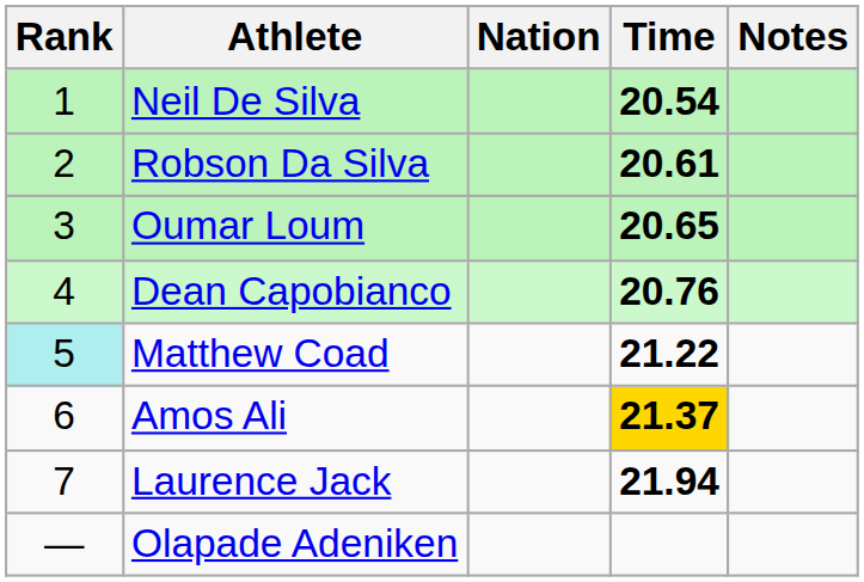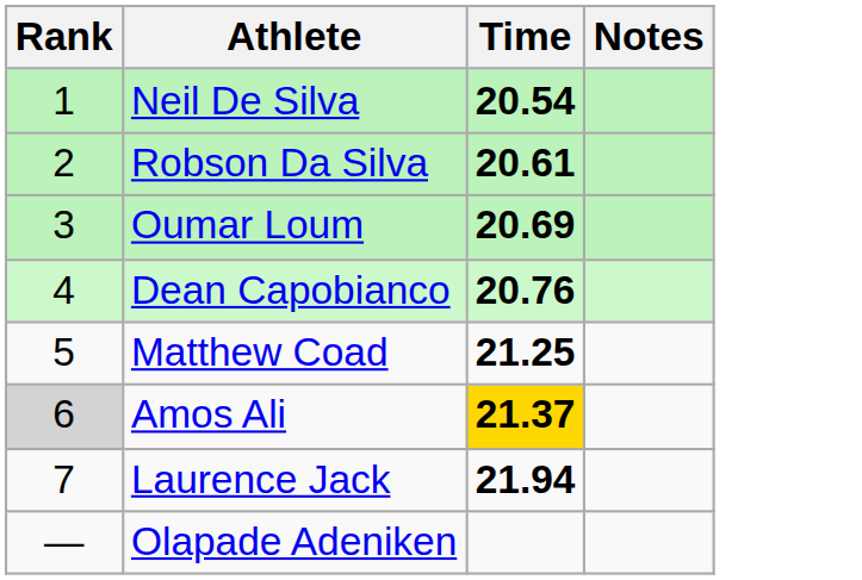- column: Nation
Oumar Loum | Time: 20.65 -> 20.69
Matthew Coad | Rank: paleturquoise background -> no background
Matthew Coad | Time: 21.22 -> 21.25
Amos Ali | Rank: no background -> lightgrey background
